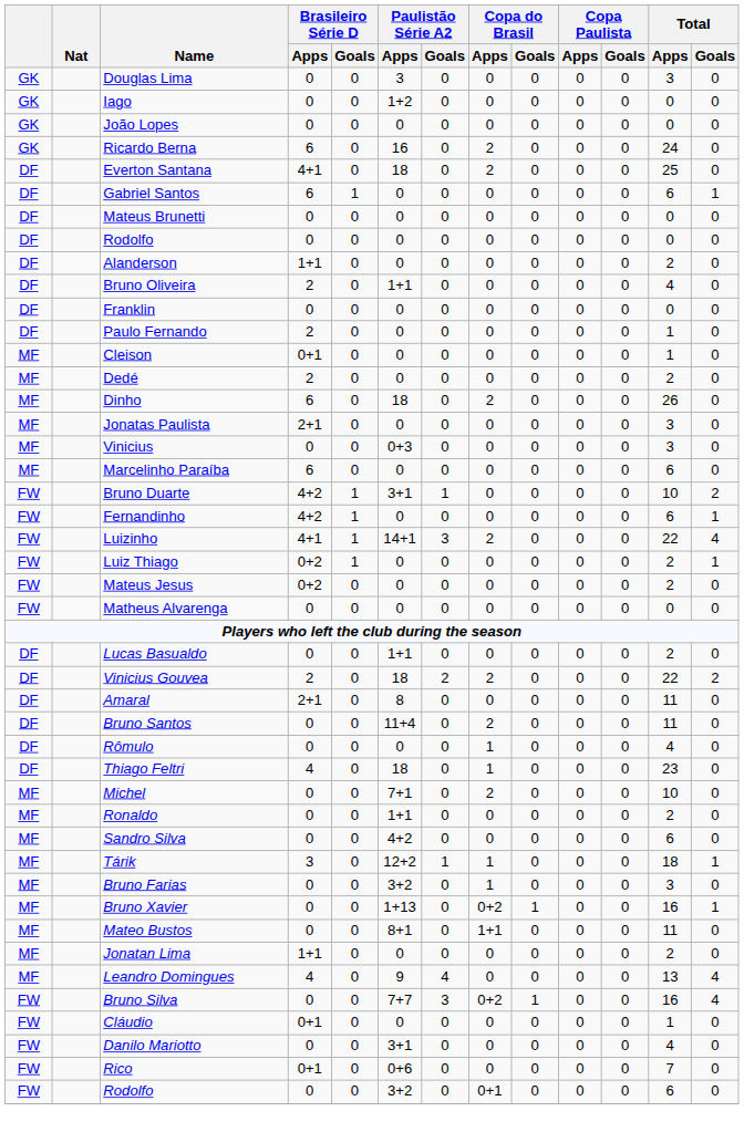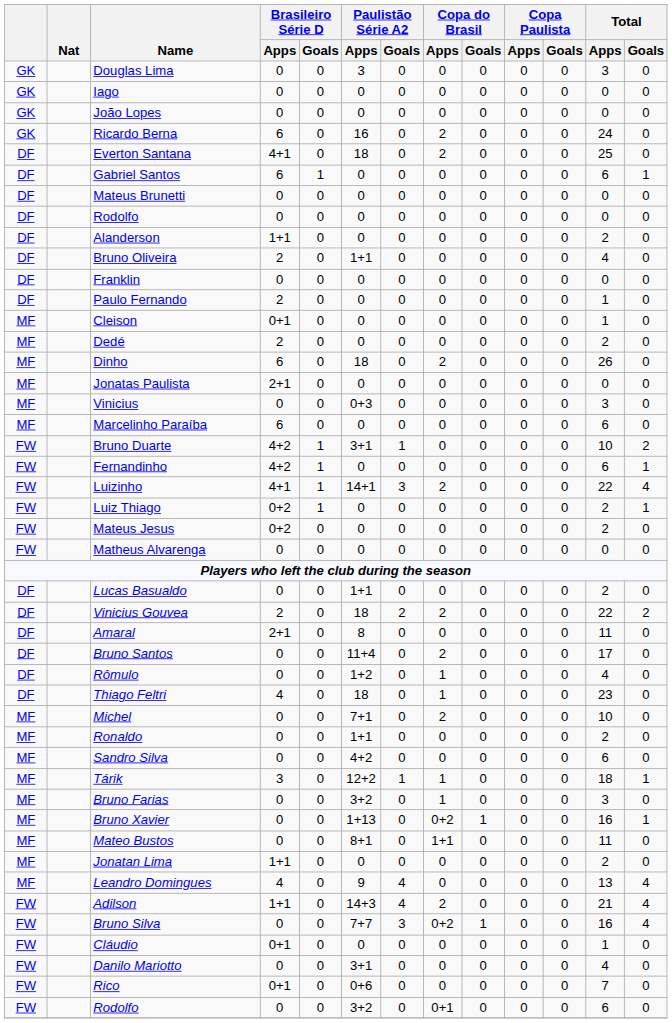Iago | Paulistão Série A2 / Apps: 1+2 -> 0
Jonatas Paulista | Total / Apps: 3 -> 0
Bruno Santos | Total / Apps: 11 -> 17
Rômulo | Paulistão Série A2 / Apps: 0 -> 1+2
+ row: FW | Adilson | 1+1 | 0 | 14+3 | 4 | 2 | 0 | 0 | 0 | 21 | 4
